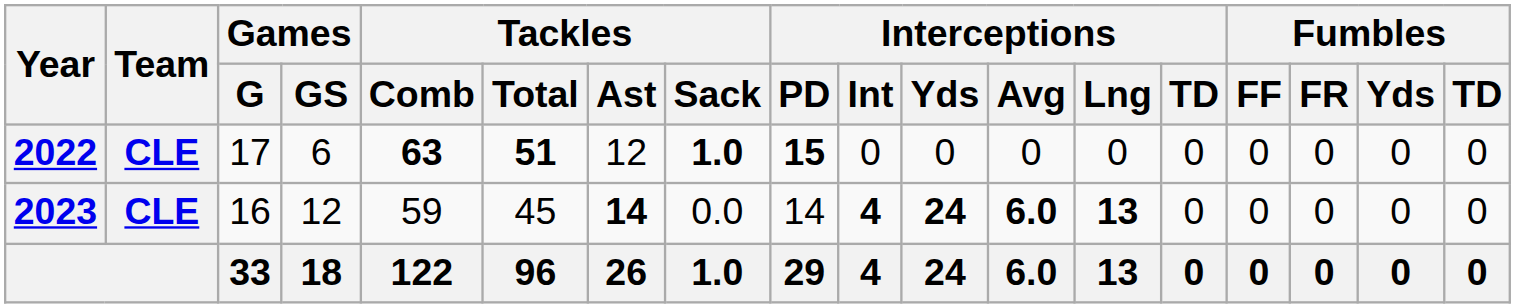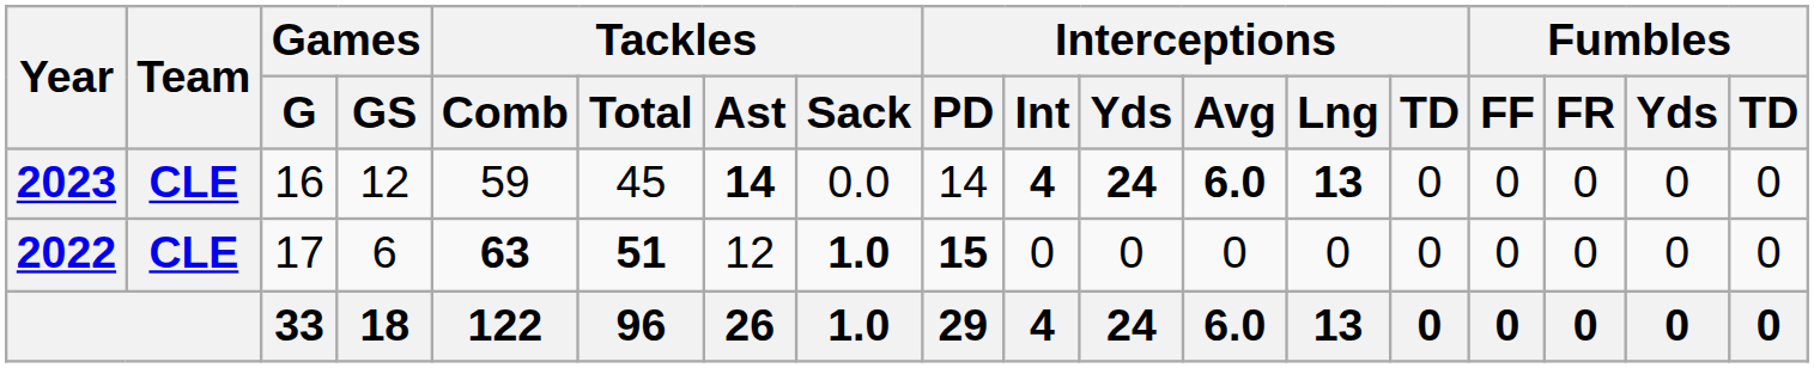rows swapped: 2022 <-> 2023
